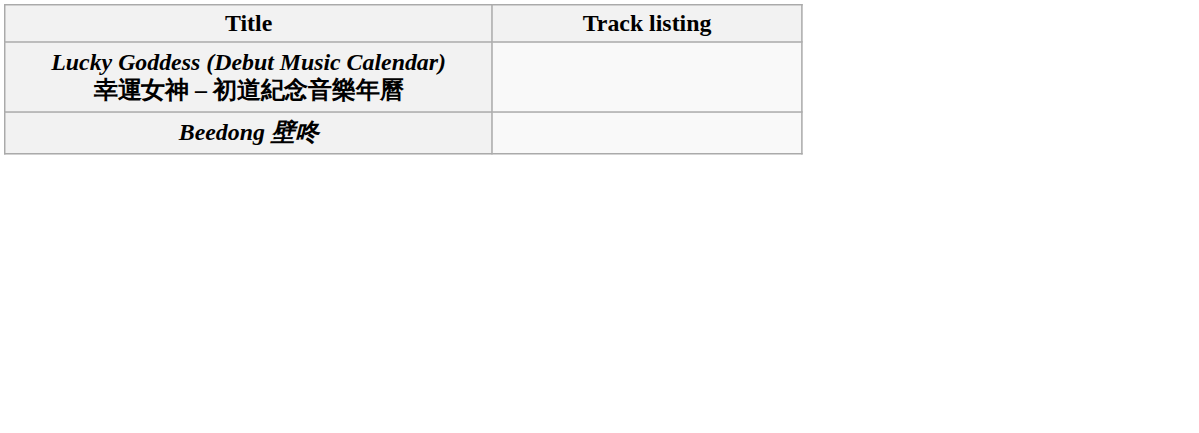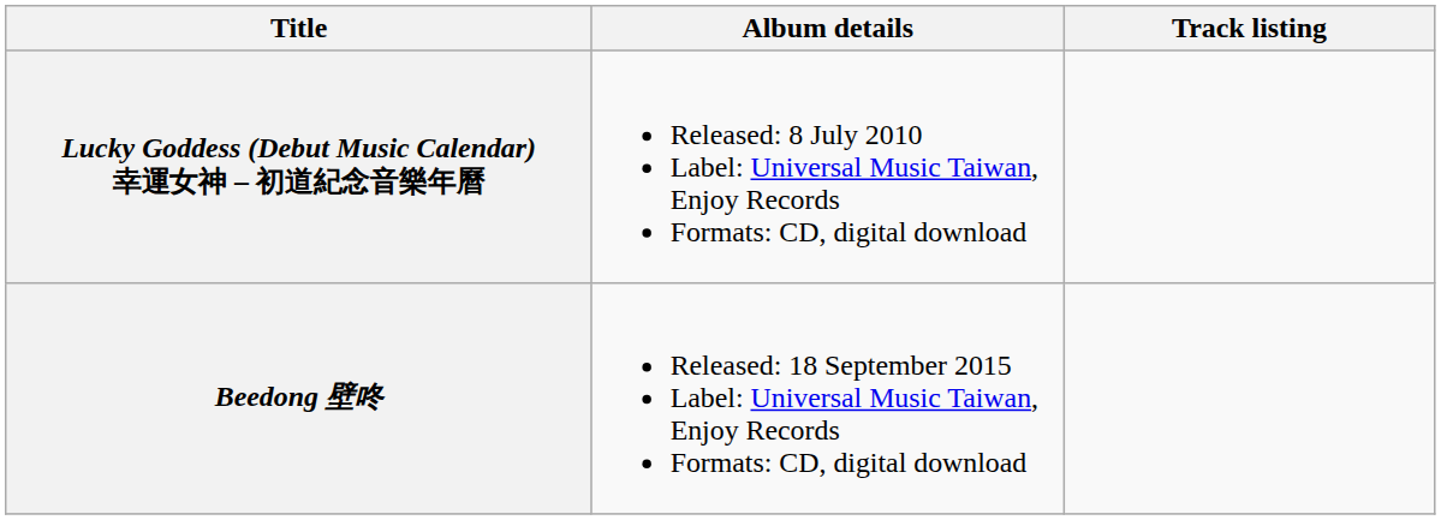+ column: Album details | Released: 8 July 2010 Label: Universal Music Taiwan, Enjoy Records Formats: CD, digital download | Released: 18 September 2015 Label: Universal Music Taiwan, Enjoy Records Formats: CD, digital download
